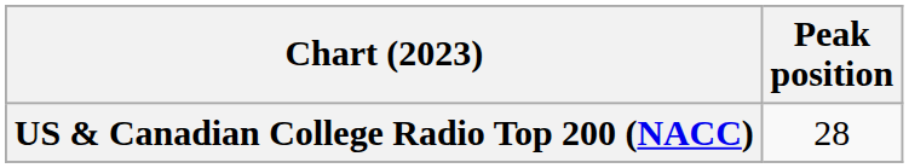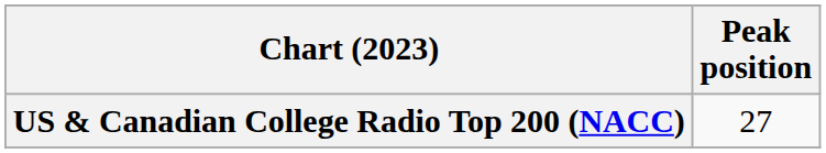US & Canadian College Radio Top 200 (NACC) | Peak position: 28 -> 27
